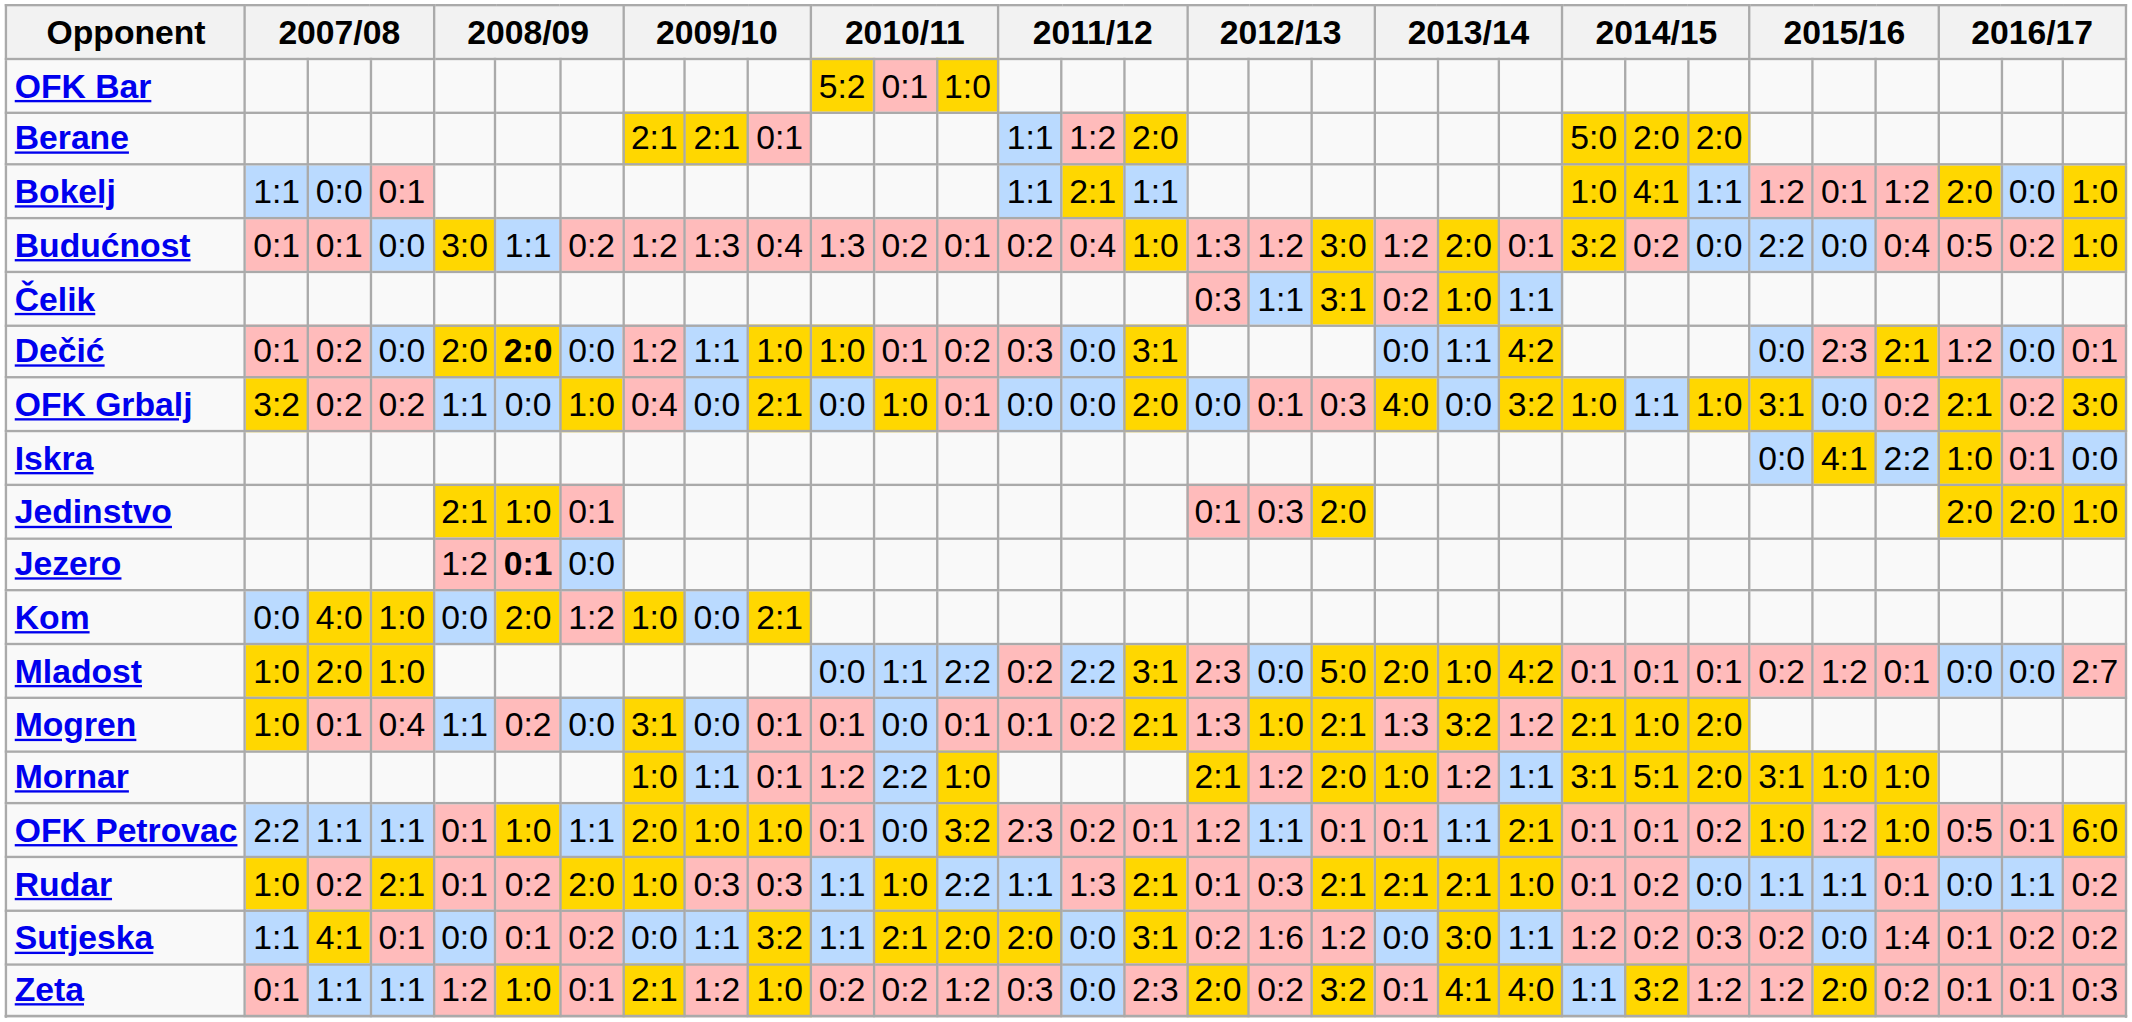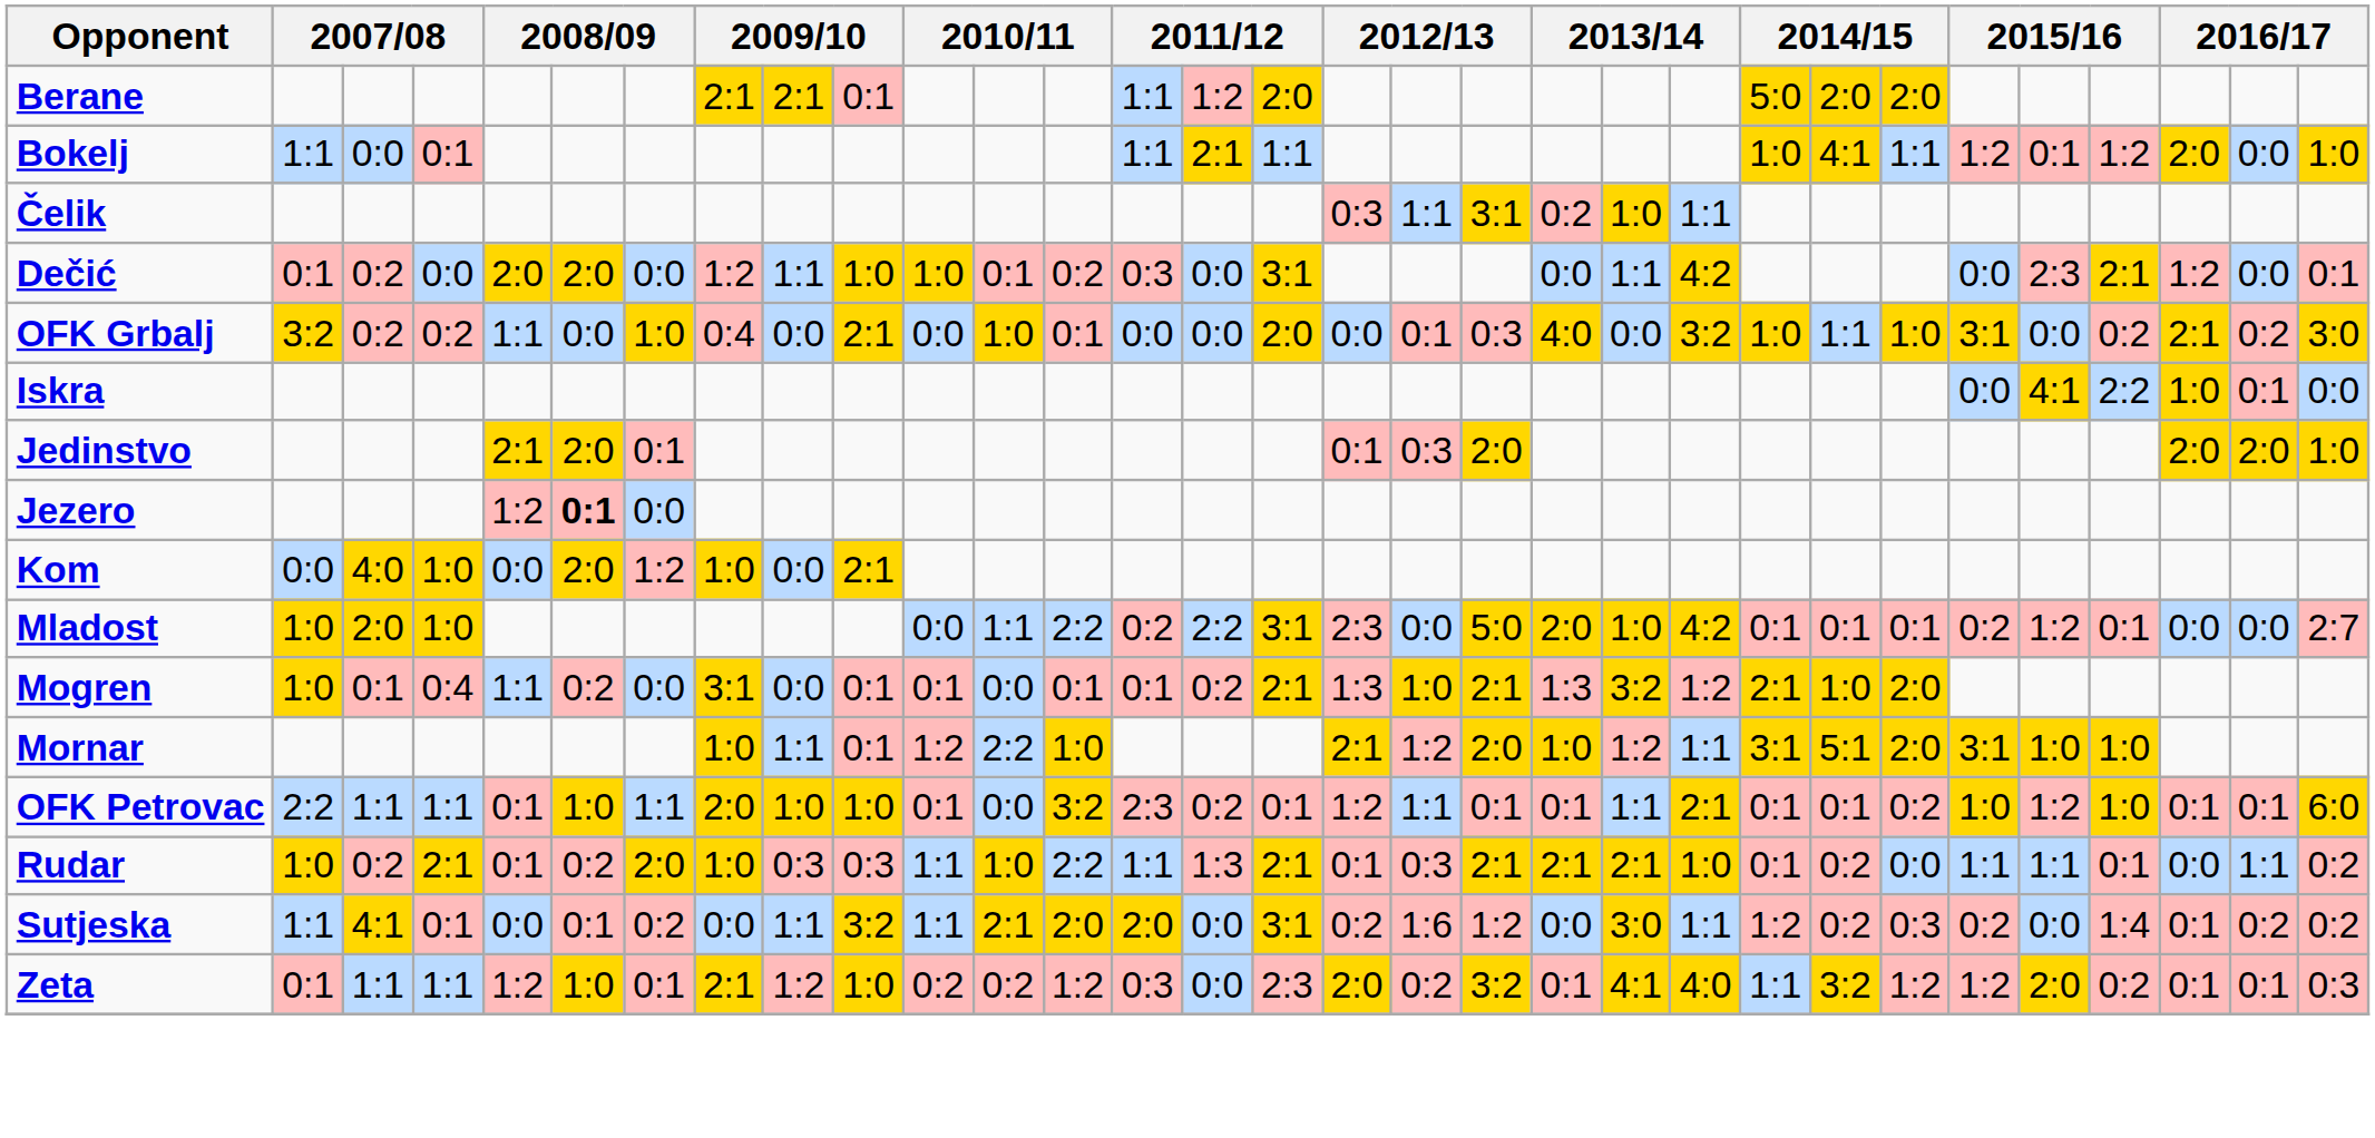- row: OFK Bar | 5:2 | 0:1 | 1:0
- row: Budućnost | 0:1 | 0:1 | 0:0 | 3:0 | 1:1 | 0:2 | 1:2 | 1:3 | 0:4 | 1:3 | 0:2 | 0:1 | 0:2 | 0:4 | 1:0 | 1:3 | 1:2 | 3:0 | 1:2 | 2:0 | 0:1 | 3:2 | 0:2 | 0:0 | 2:2 | 0:0 | 0:4 | 0:5 | 0:2 | 1:0
Dečić | column 6: bold -> normal
Jedinstvo | column 6: 1:0 -> 2:0
OFK Petrovac | column 29: 0:5 -> 0:1
